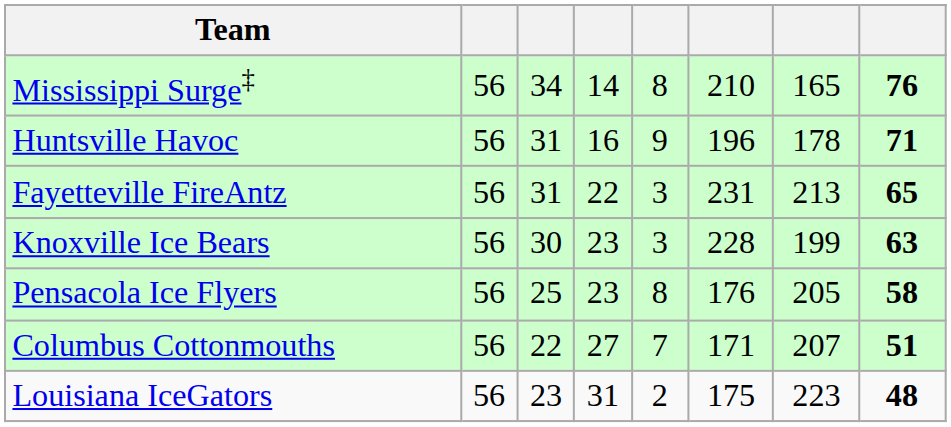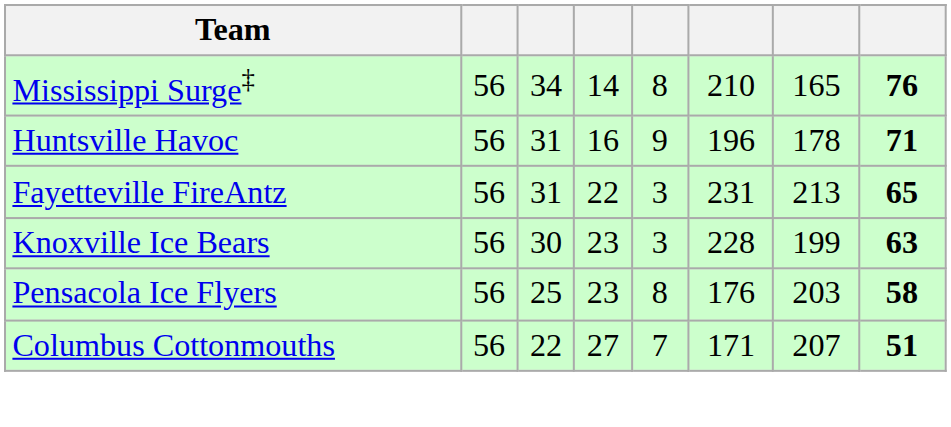Pensacola Ice Flyers | column 7: 205 -> 203
- row: Louisiana IceGators | 56 | 23 | 31 | 2 | 175 | 223 | 48
